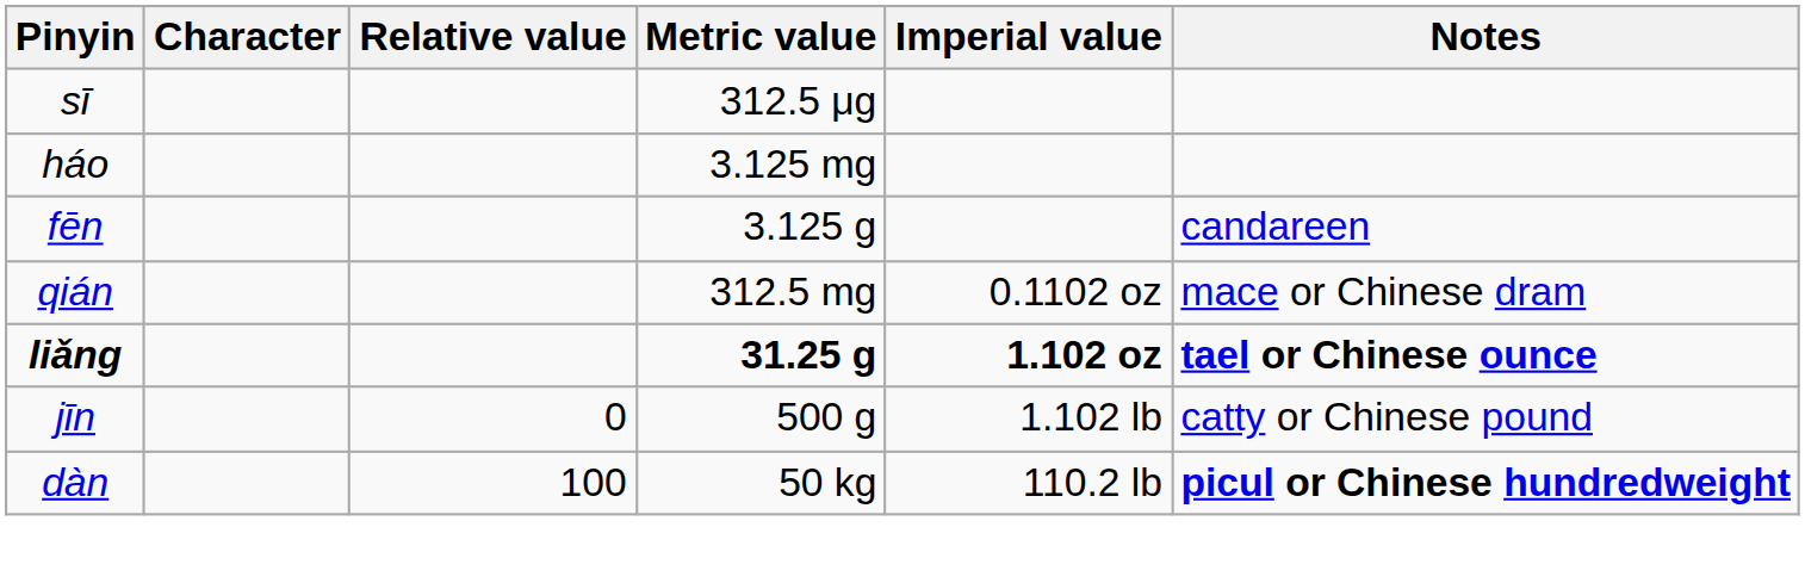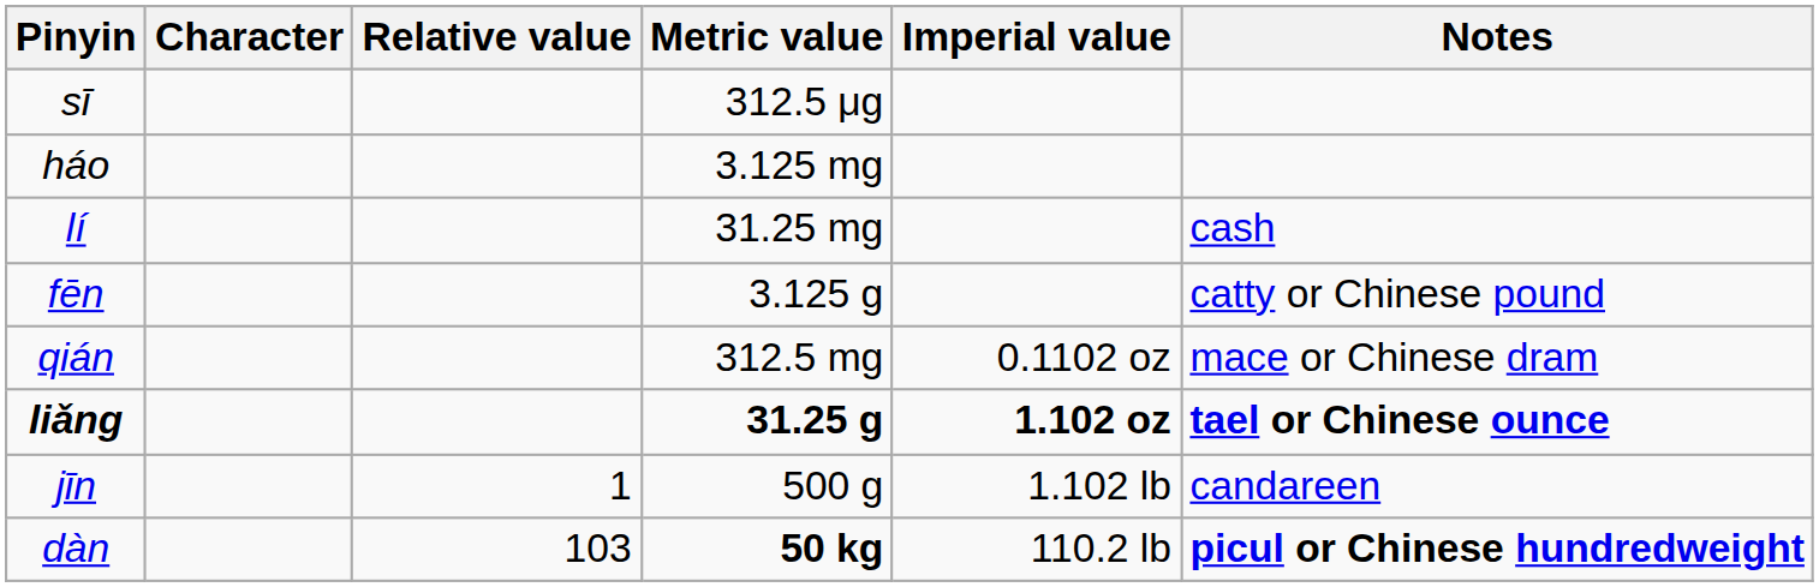+ row: lí | 31.25 mg | cash
fēn | Notes: candareen -> catty or Chinese pound
jīn | Relative value: 0 -> 1
jīn | Notes: catty or Chinese pound -> candareen
dàn | Relative value: 100 -> 103
dàn | Metric value: normal -> bold
